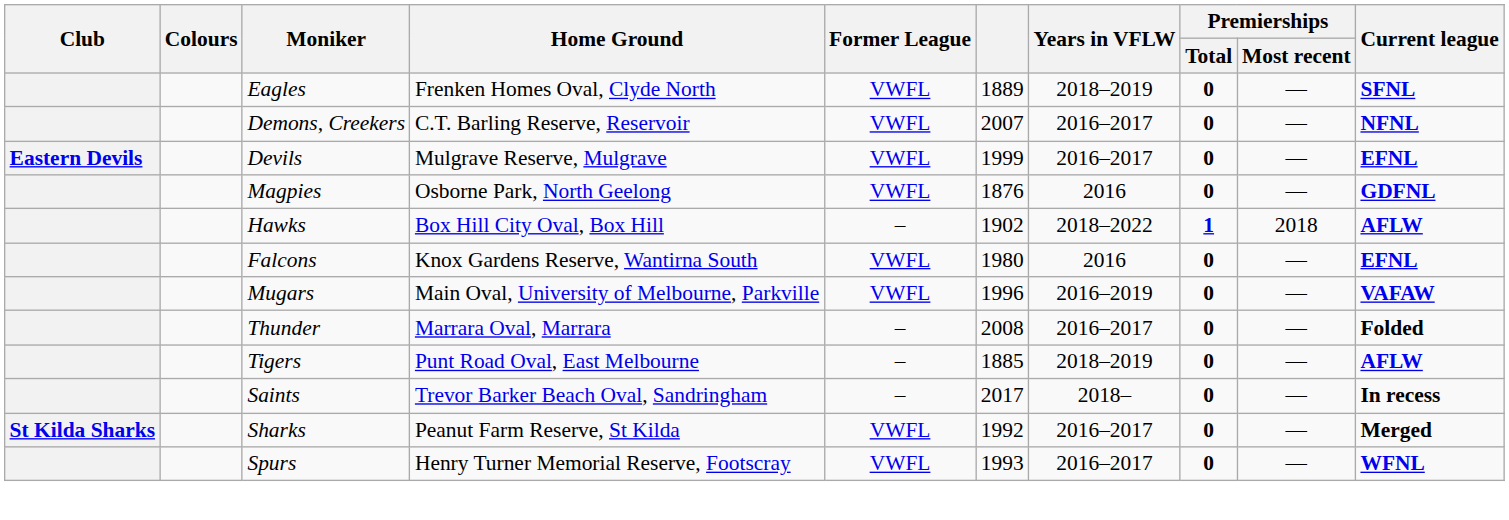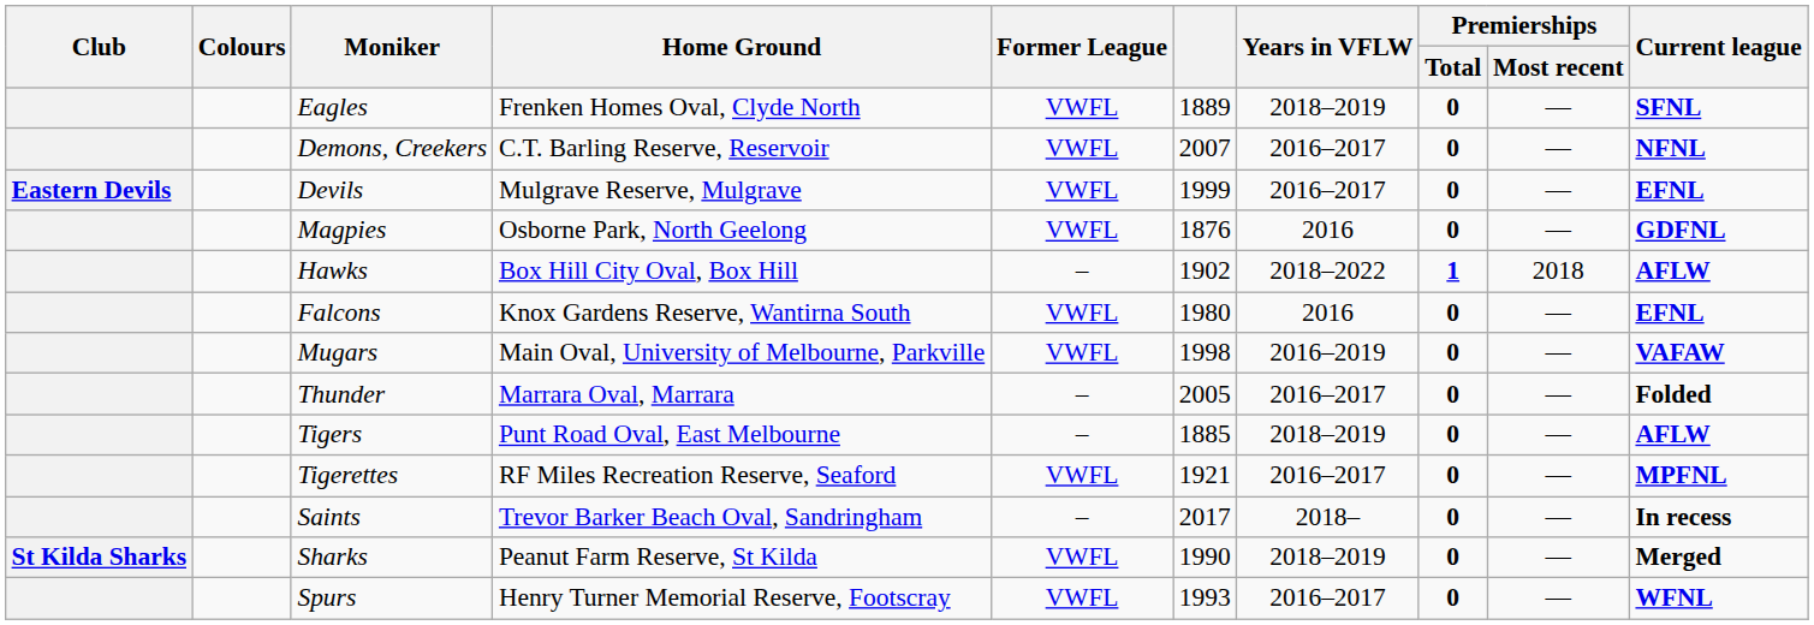Mugars | column 6: 1996 -> 1998
Thunder | column 6: 2008 -> 2005
+ row: Tigerettes | RF Miles Recreation Reserve, Seaford | VWFL | 1921 | 2016–2017 | 0 | — | MPFNL
Sharks | column 6: 1992 -> 1990
Sharks | Years in VFLW: 2016–2017 -> 2018–2019
